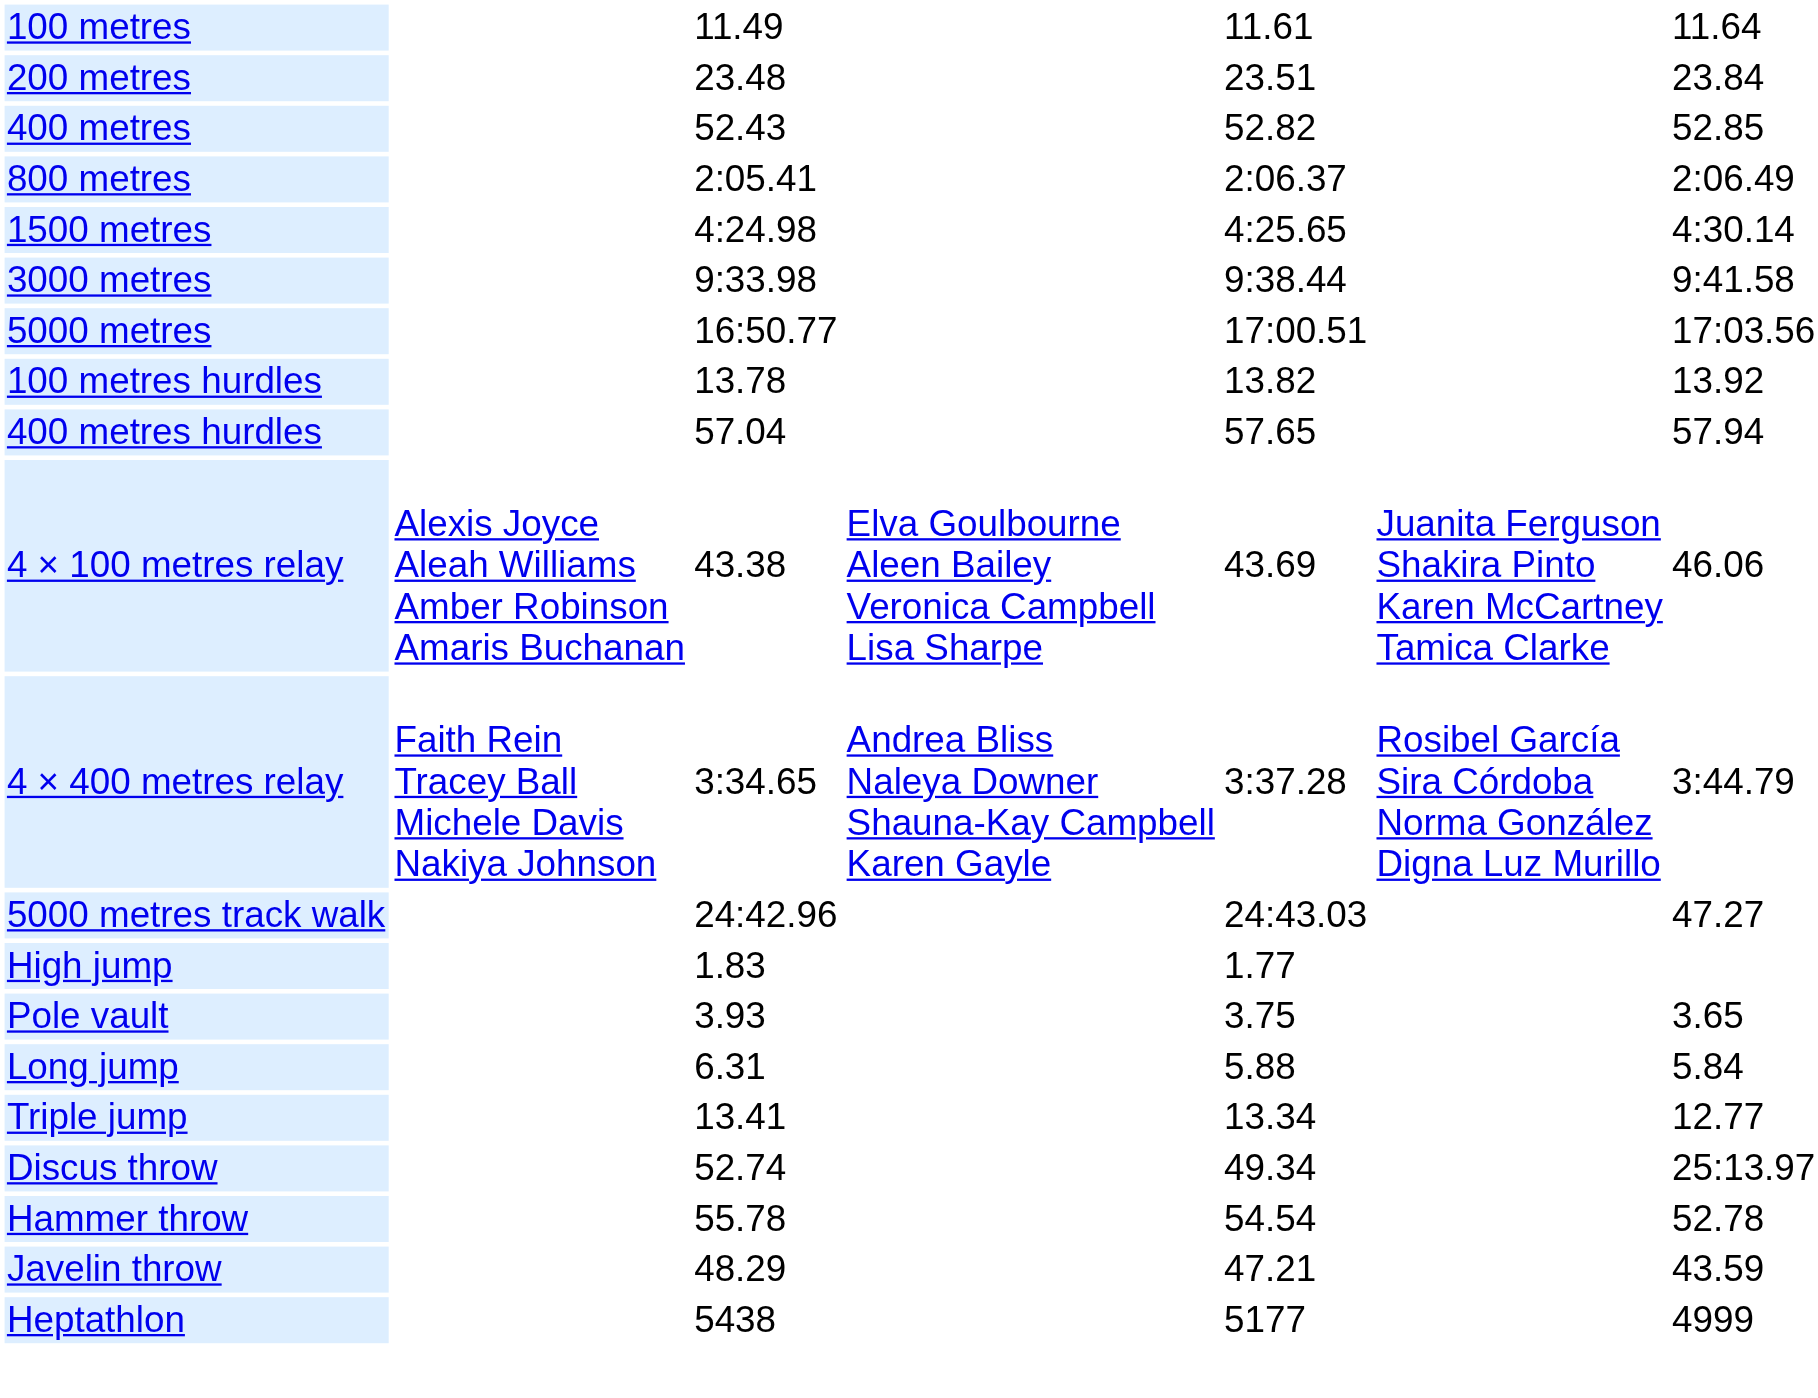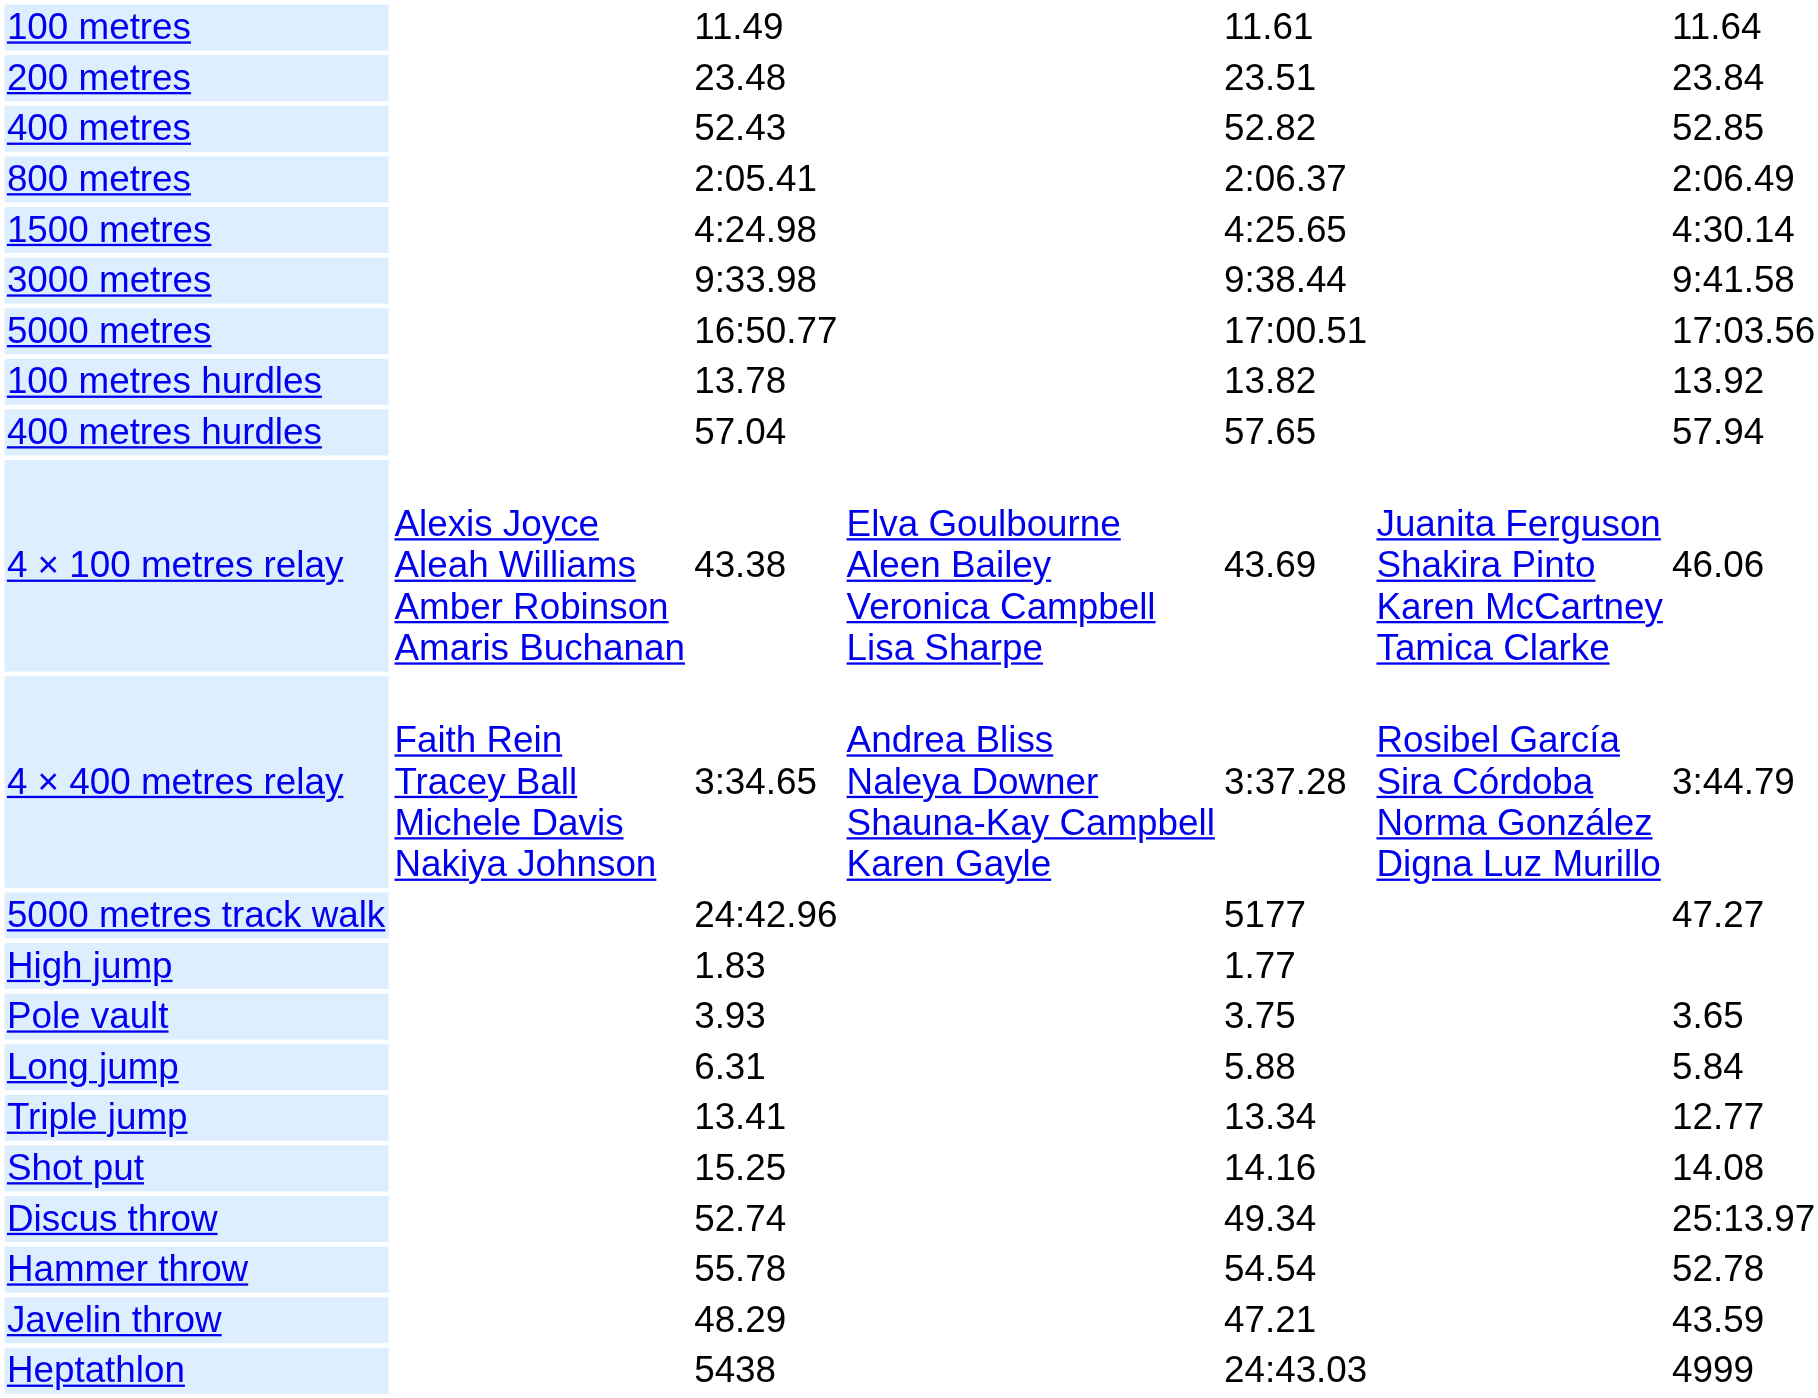5000 metres track walk | column 5: 24:43.03 -> 5177
+ row: Shot put | 15.25 | 14.16 | 14.08
Heptathlon | column 5: 5177 -> 24:43.03
